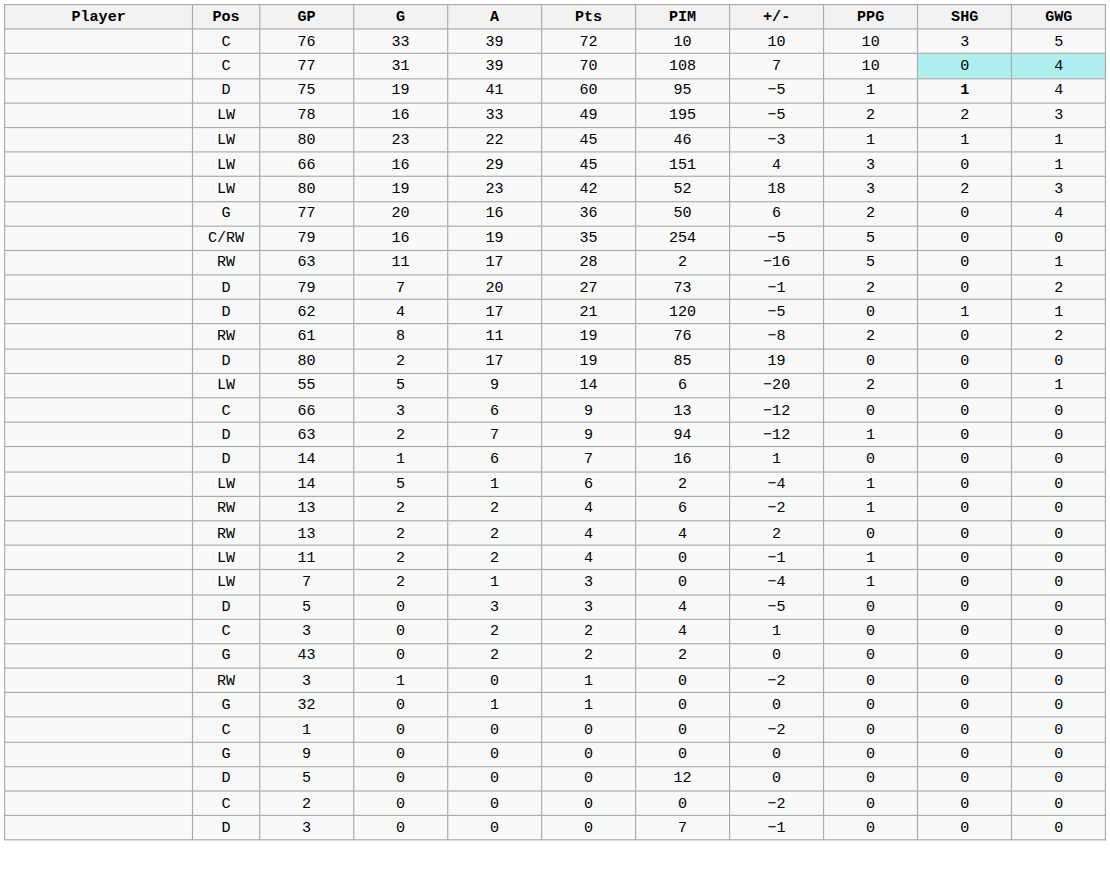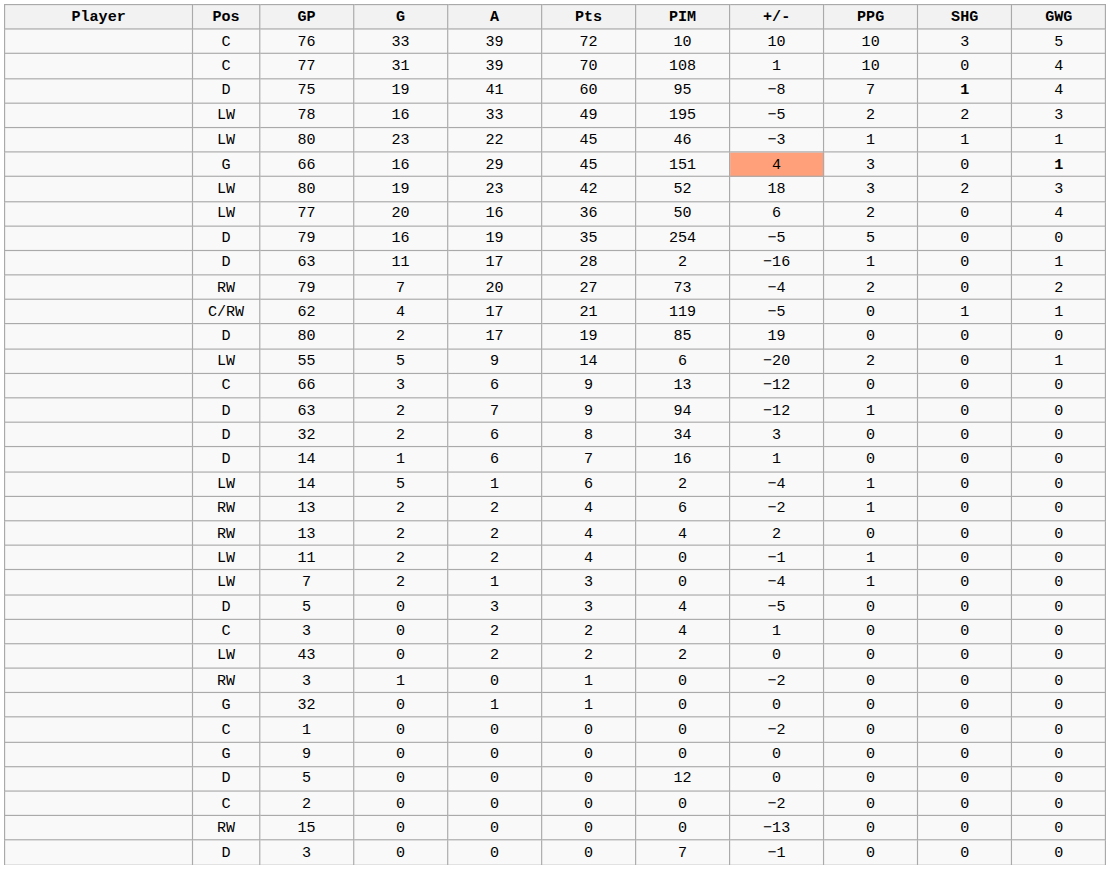77 / 31 | +/-: 7 -> 1
77 / 31 | SHG: paleturquoise background -> no background
77 / 31 | GWG: paleturquoise background -> no background
75 | +/-: −5 -> −8
75 | PPG: 1 -> 7
66 / 16 | Pos: LW -> G
66 / 16 | +/-: no background -> lightsalmon background
66 / 16 | GWG: normal -> bold
77 / 20 | Pos: G -> LW
79 / 16 | Pos: C/RW -> D
63 / 11 | Pos: RW -> D
63 / 11 | PPG: 5 -> 1
79 / 7 | Pos: D -> RW
79 / 7 | +/-: −1 -> −4
62 | Pos: D -> C/RW
62 | PIM: 120 -> 119
- row: RW | 61 | 8 | 11 | 19 | 76 | −8 | 2 | 0 | 2
+ row: D | 32 | 2 | 6 | 8 | 34 | 3 | 0 | 0 | 0
43 | Pos: G -> LW
+ row: RW | 15 | 0 | 0 | 0 | 0 | −13 | 0 | 0 | 0
